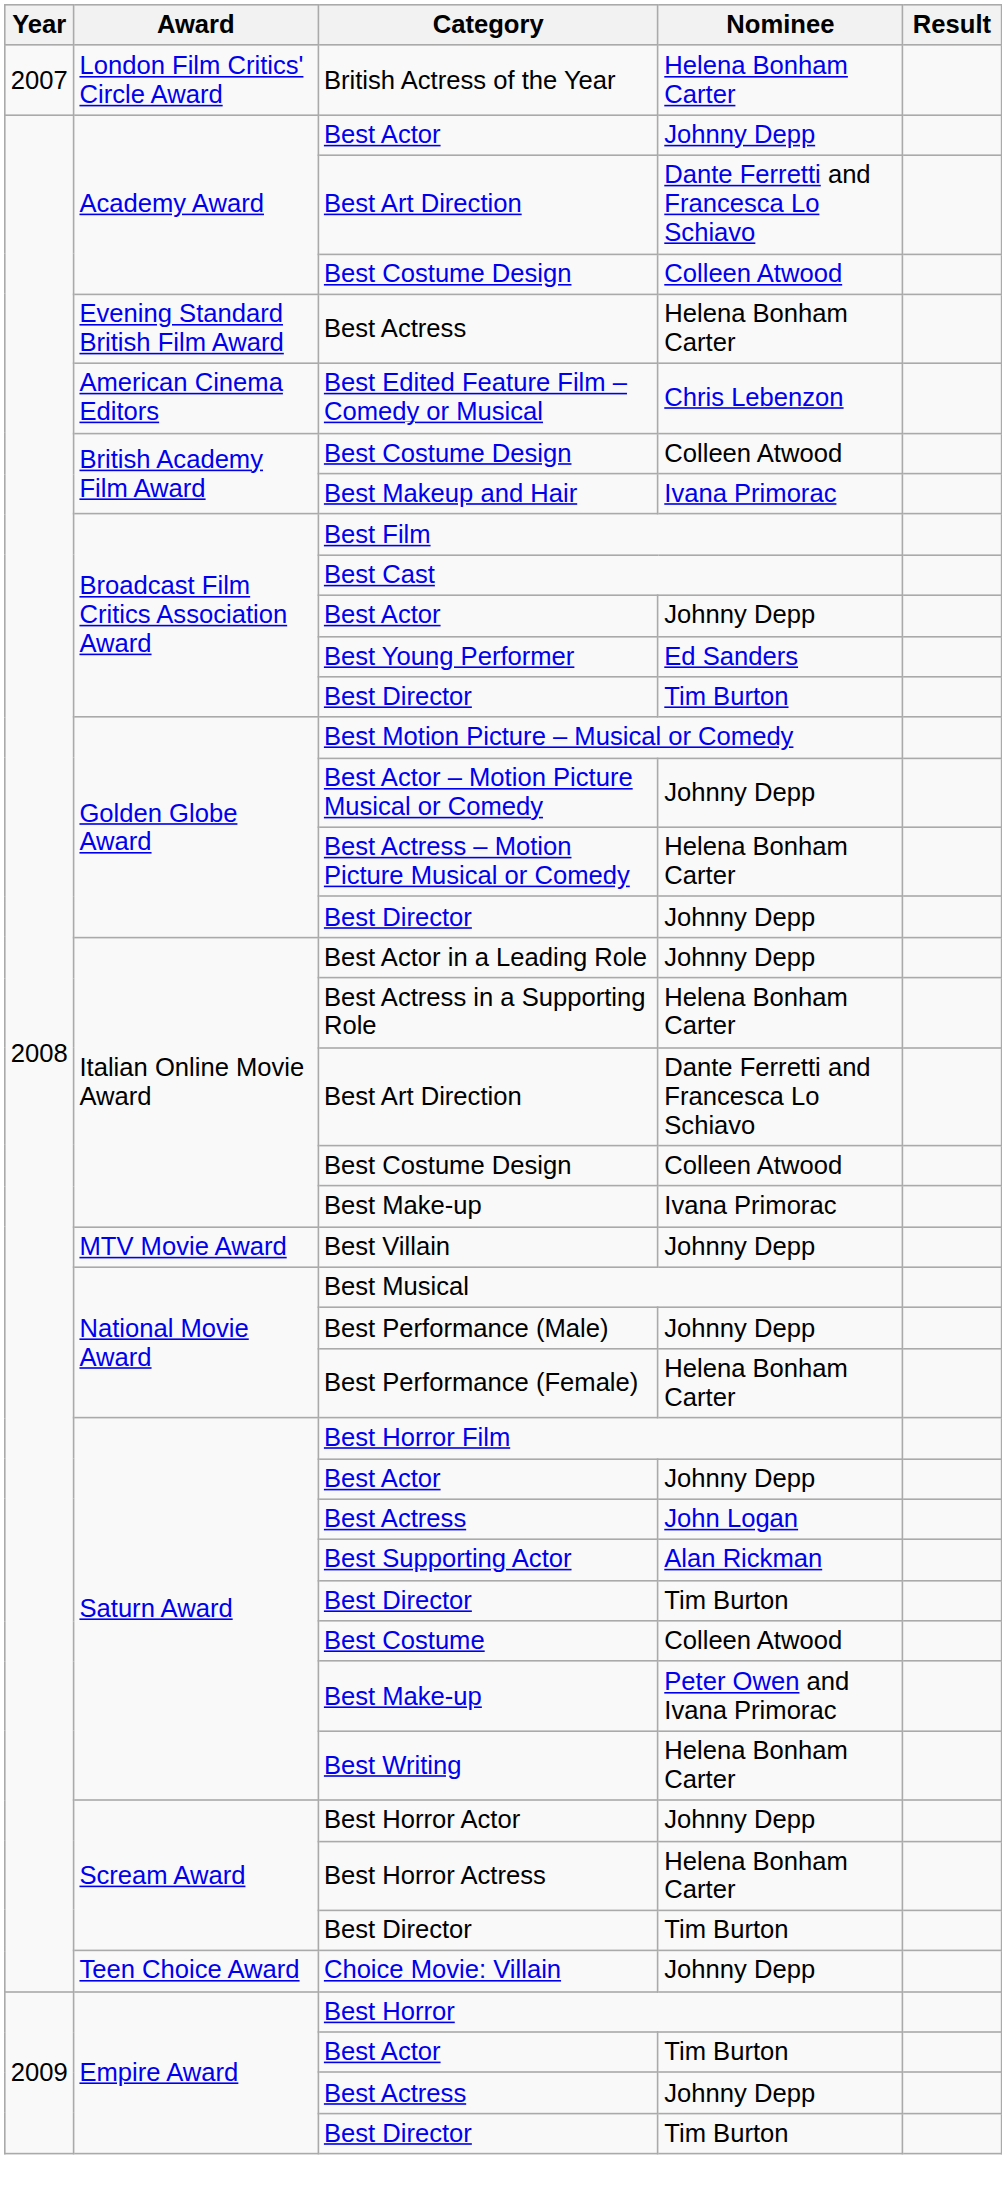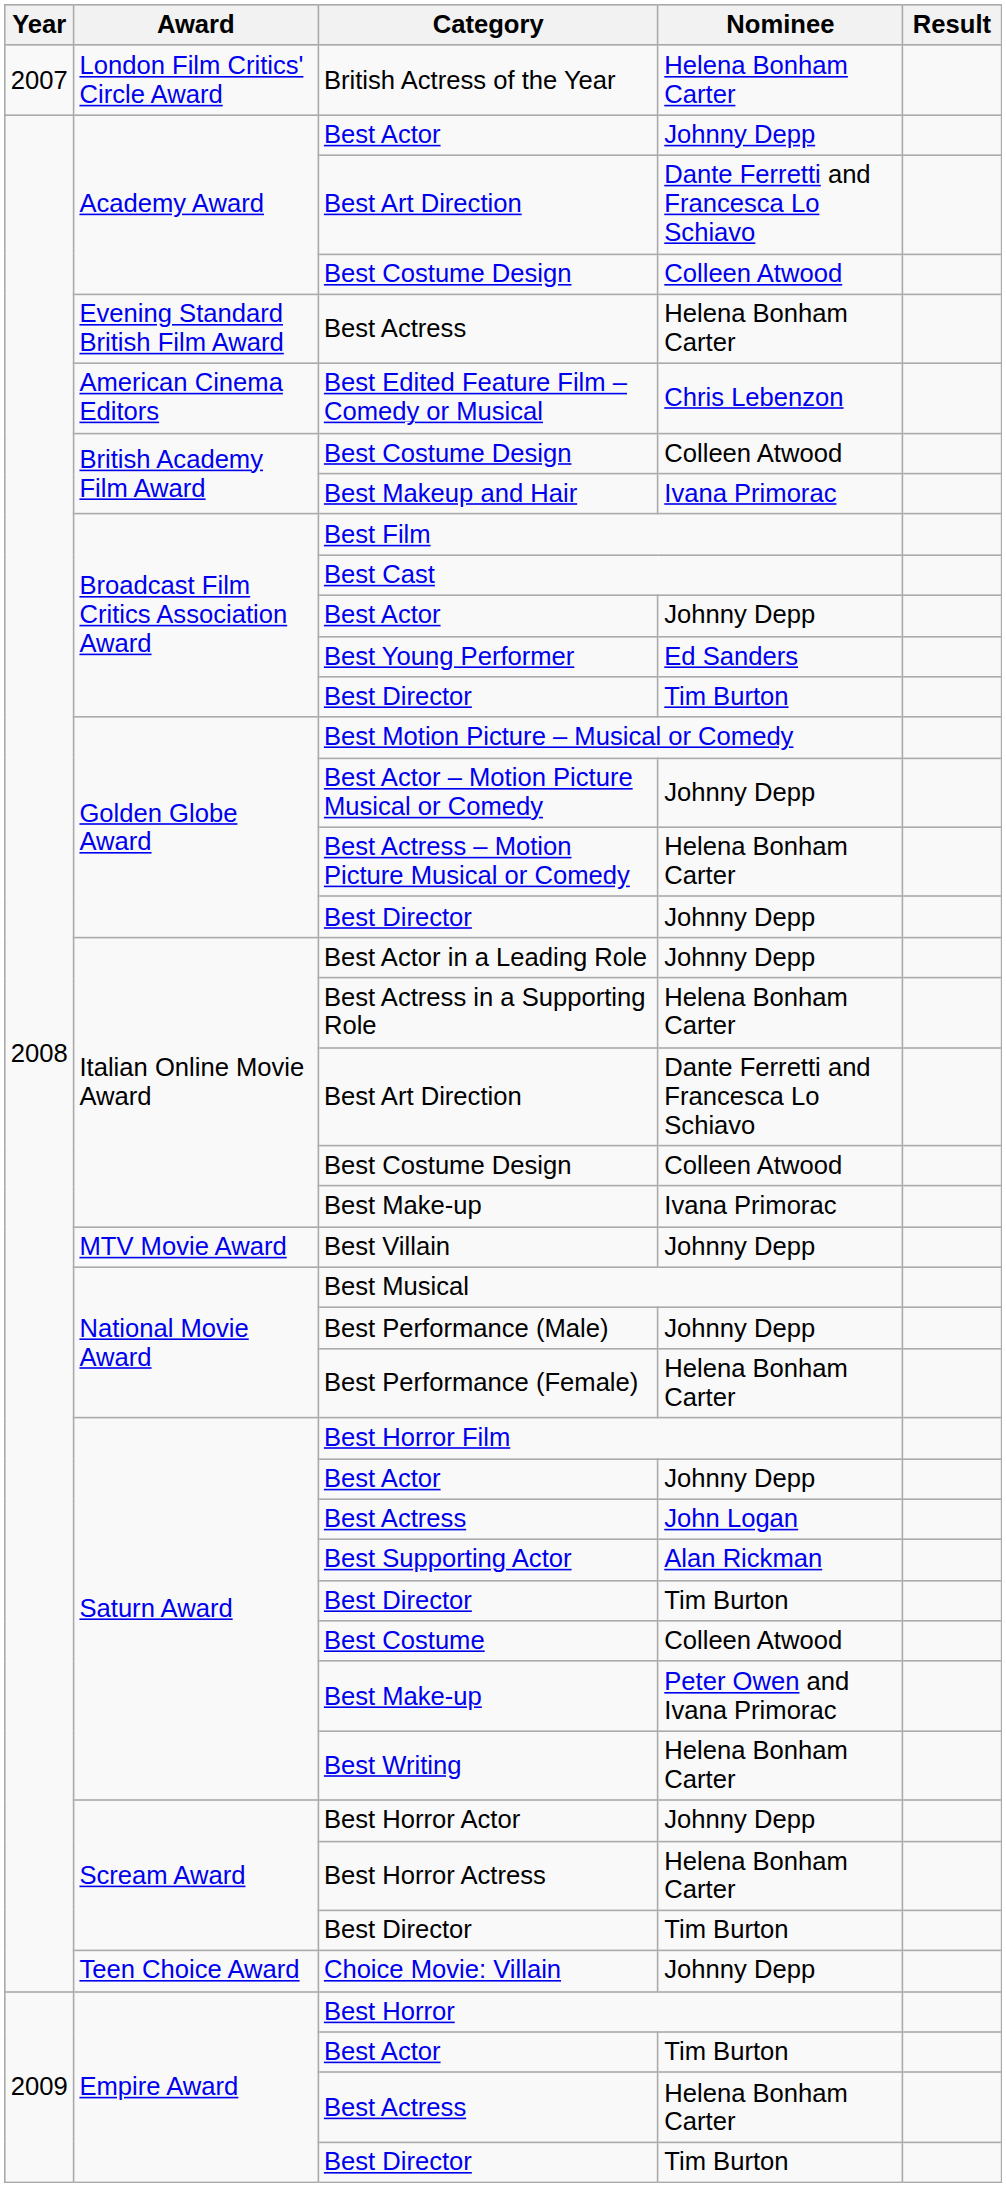Empire Award / Best Actress | Nominee: Johnny Depp -> Helena Bonham Carter
